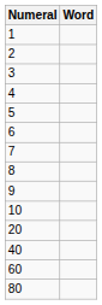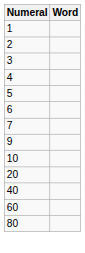- row: 8
